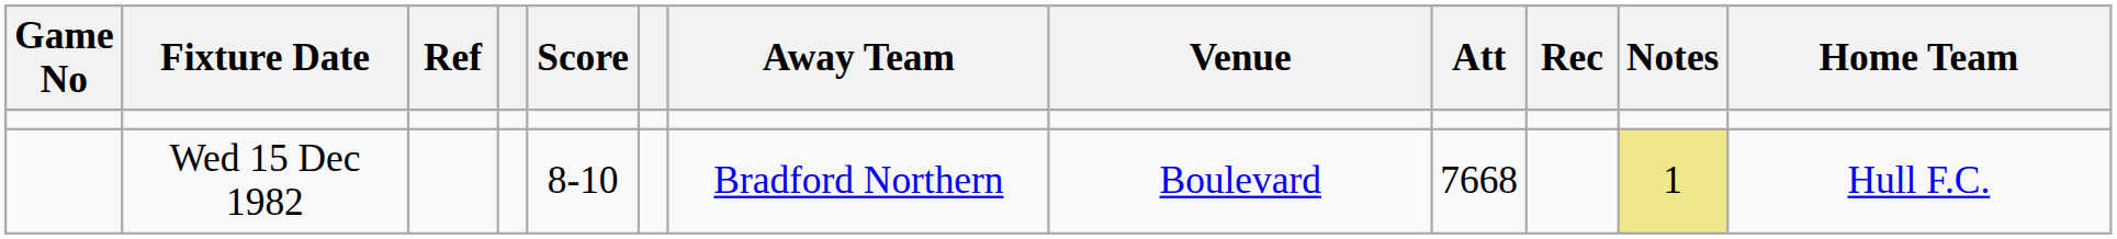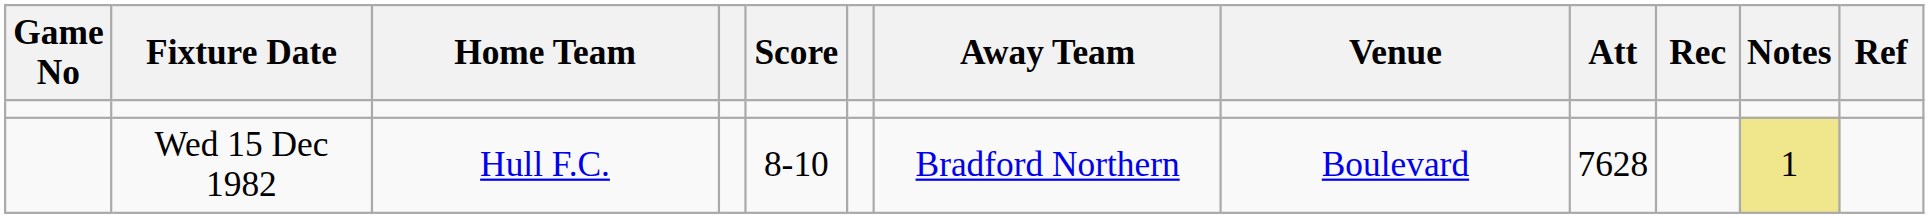columns swapped: Home Team <-> Ref
Wed 15 Dec 1982 | Att: 7668 -> 7628
